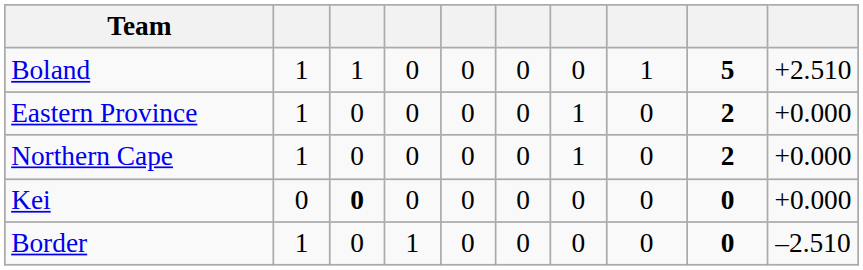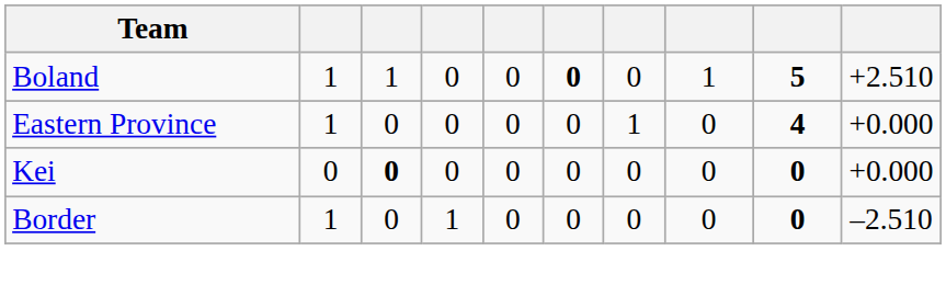Boland | column 6: normal -> bold
Eastern Province | column 9: 2 -> 4
- row: Northern Cape | 1 | 0 | 0 | 0 | 0 | 1 | 0 | 2 | +0.000
